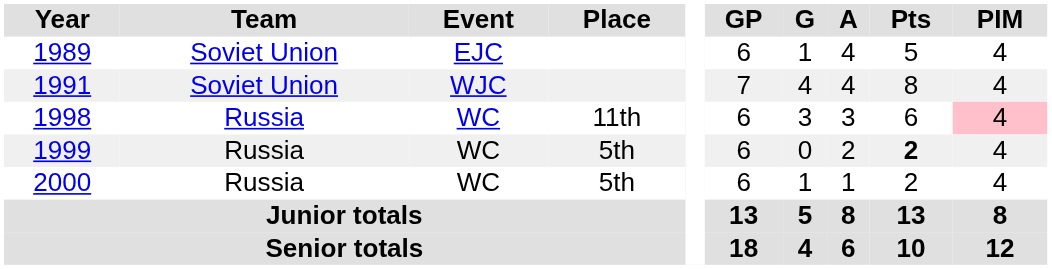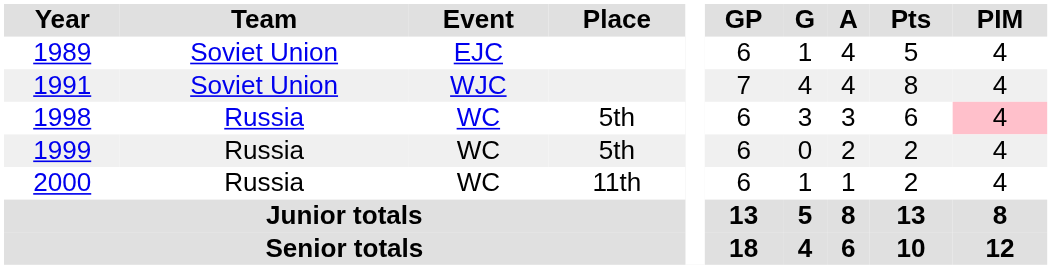1998 | Place: 11th -> 5th
1999 | Pts: bold -> normal
2000 | Place: 5th -> 11th
